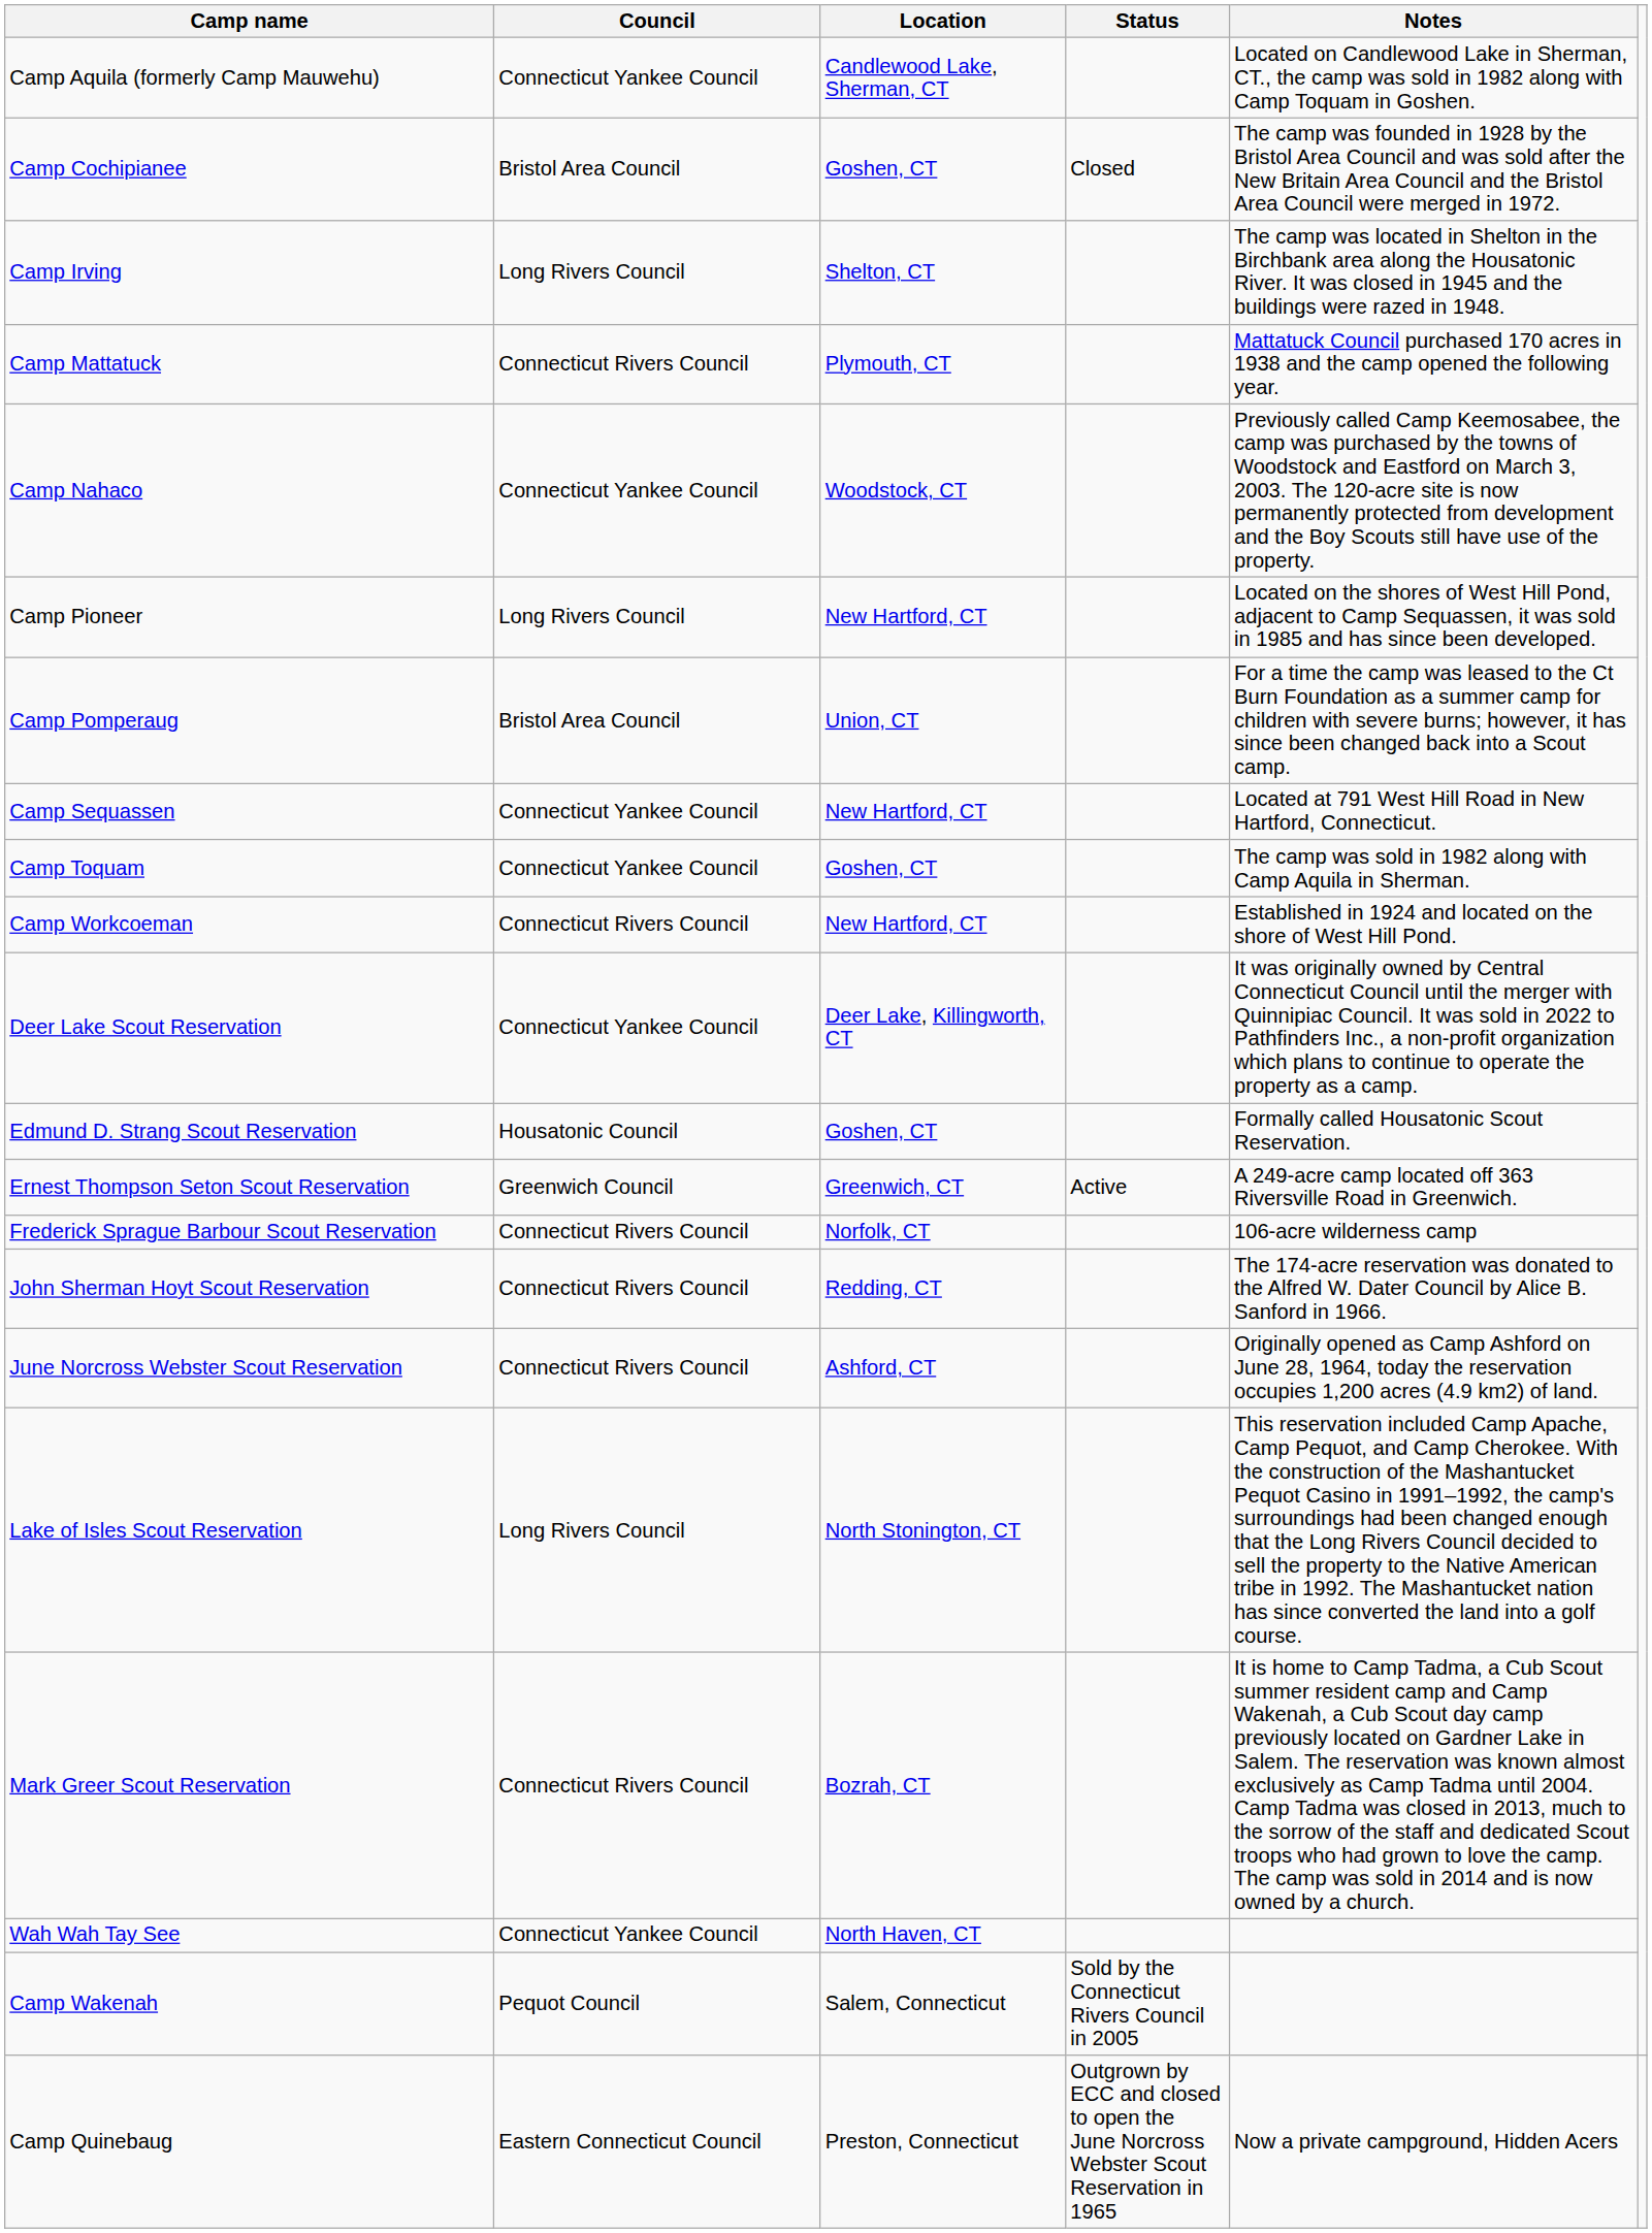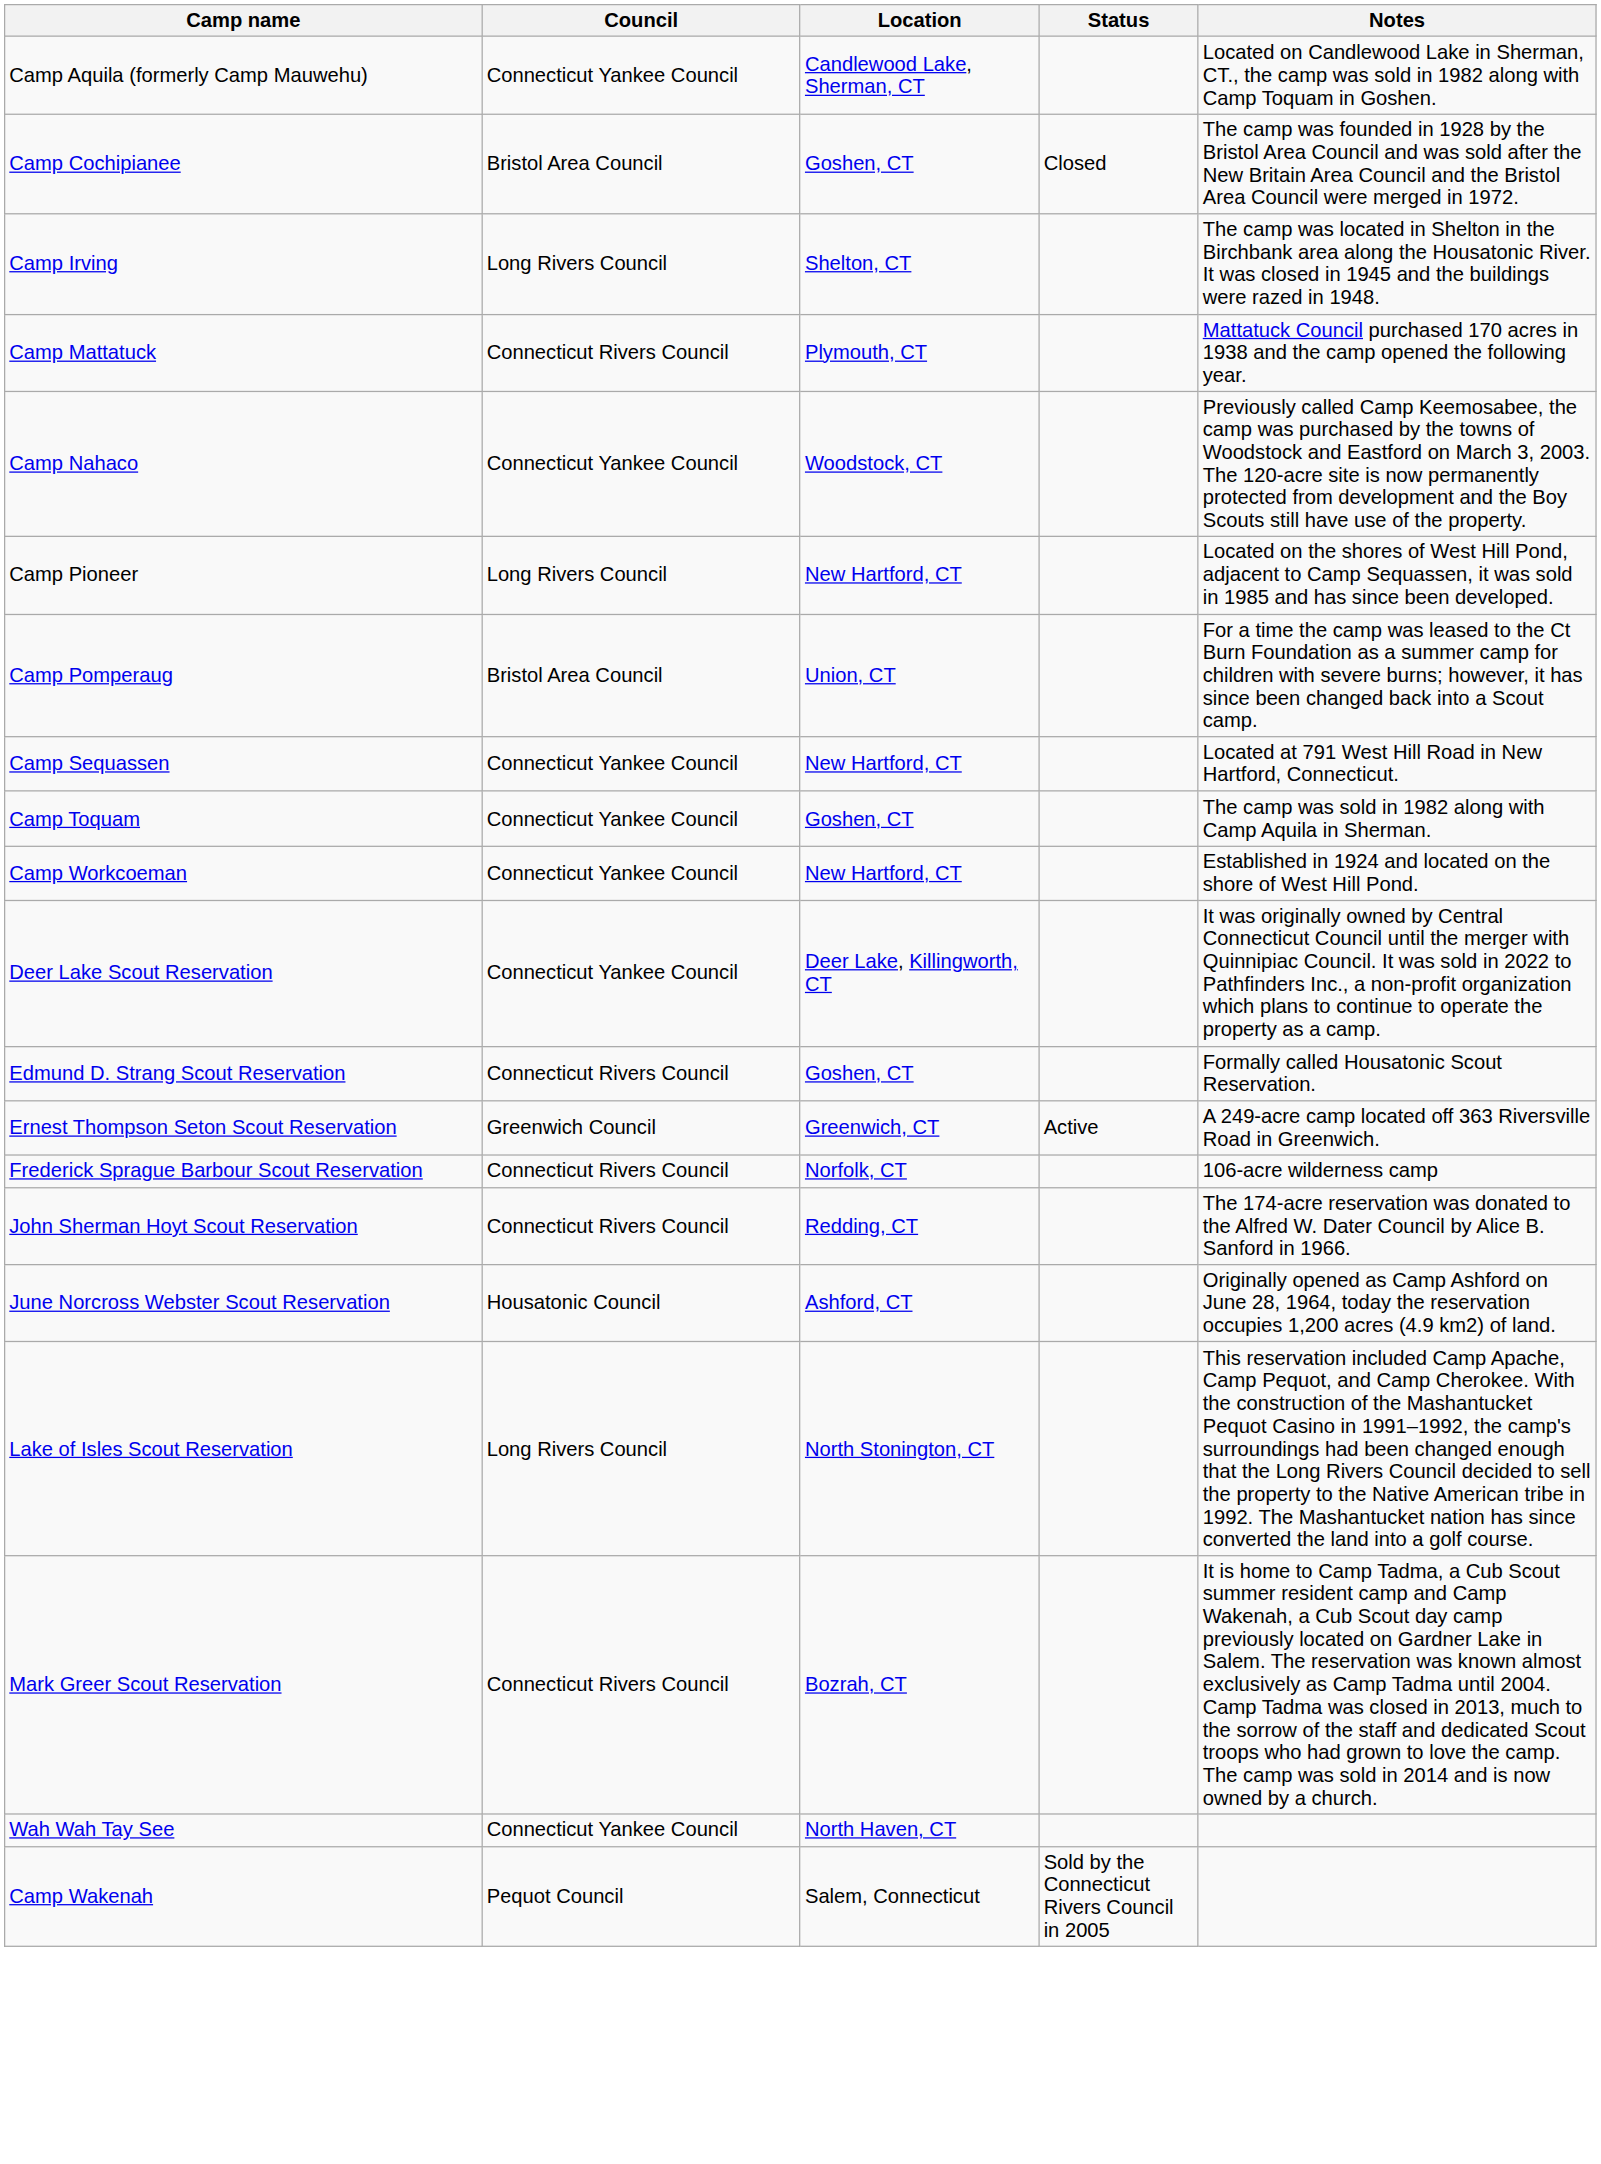Camp Workcoeman | Council: Connecticut Rivers Council -> Connecticut Yankee Council
Edmund D. Strang Scout Reservation | Council: Housatonic Council -> Connecticut Rivers Council
June Norcross Webster Scout Reservation | Council: Connecticut Rivers Council -> Housatonic Council
- row: Camp Quinebaug | Eastern Connecticut Council | Preston, Connecticut | Outgrown by ECC and closed to open the June Norcross Webster Scout Reservation in 1965 | Now a private campground, Hidden Acers
